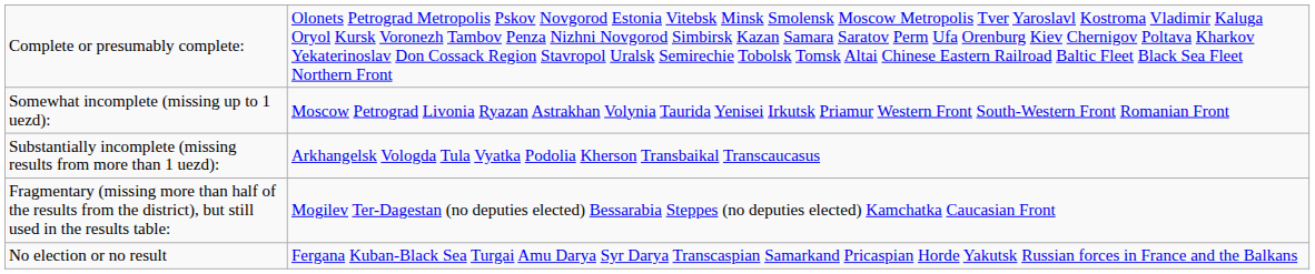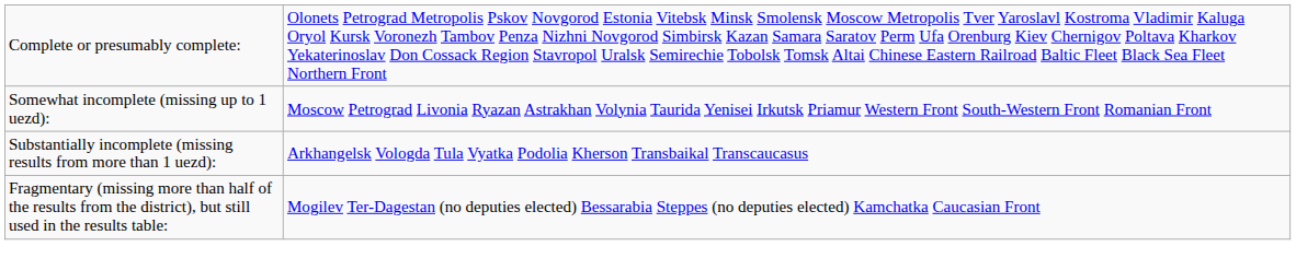- row: No election or no result | Fergana Kuban-Black Sea Turgai Amu Darya Syr Darya Transcaspian Samarkand Pricaspian Horde Yakutsk Russian forces in France and the Balkans
